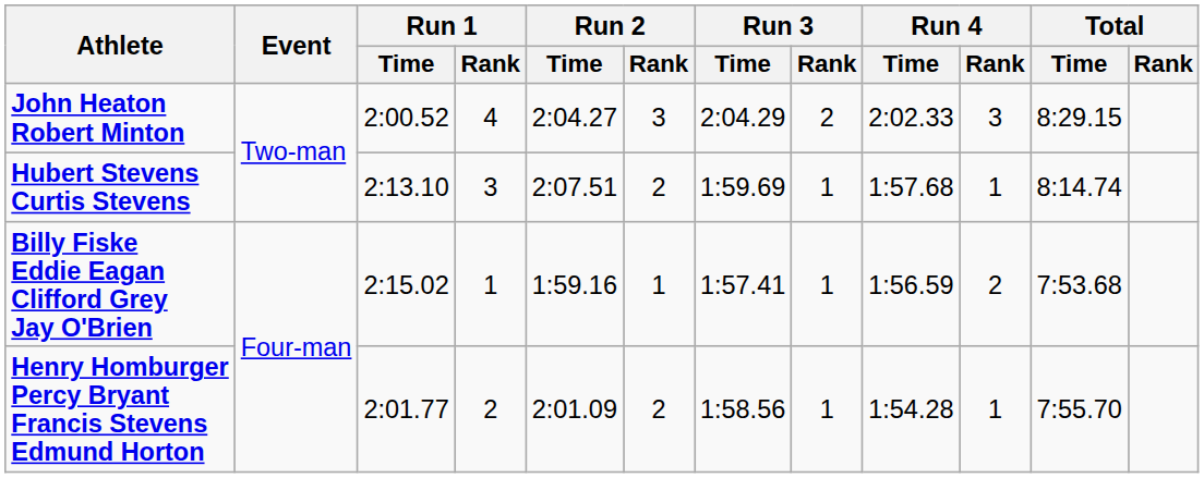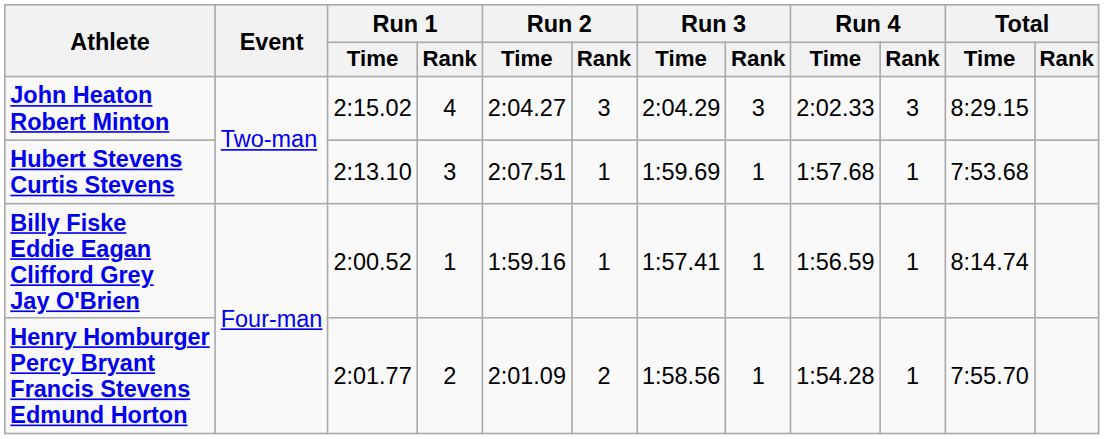John Heaton Robert Minton | Run 1 / Time: 2:00.52 -> 2:15.02
John Heaton Robert Minton | Run 3 / Rank: 2 -> 3
Hubert Stevens Curtis Stevens | Run 2 / Rank: 2 -> 1
Hubert Stevens Curtis Stevens | Total / Time: 8:14.74 -> 7:53.68
Billy Fiske Eddie Eagan Clifford Grey Jay O'Brien | Run 1 / Time: 2:15.02 -> 2:00.52
Billy Fiske Eddie Eagan Clifford Grey Jay O'Brien | Run 4 / Rank: 2 -> 1
Billy Fiske Eddie Eagan Clifford Grey Jay O'Brien | Total / Time: 7:53.68 -> 8:14.74
